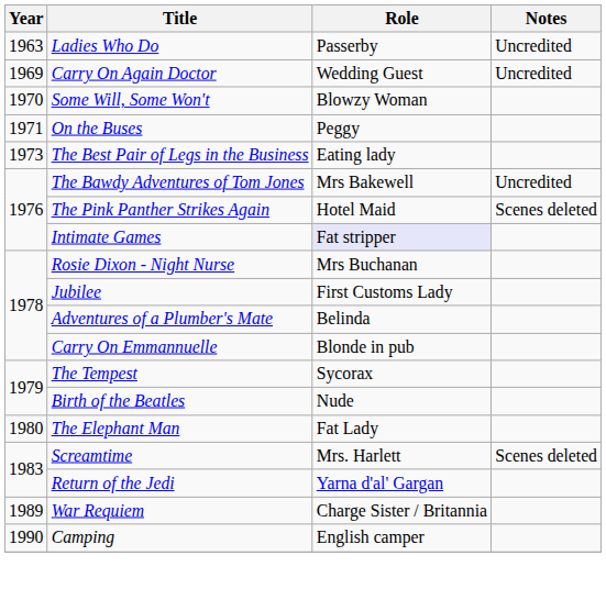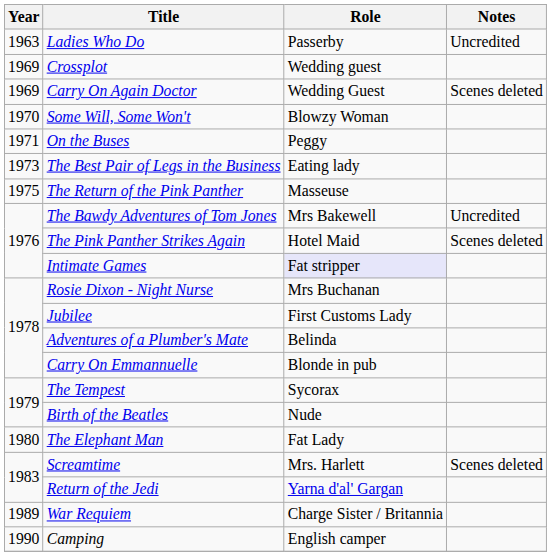+ row: 1969 | Crossplot | Wedding guest
Carry On Again Doctor | Notes: Uncredited -> Scenes deleted
+ row: 1975 | The Return of the Pink Panther | Masseuse
